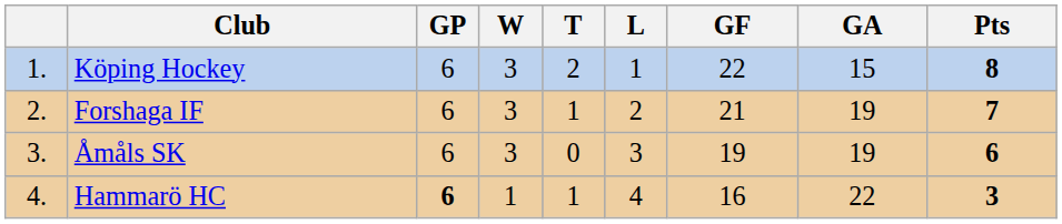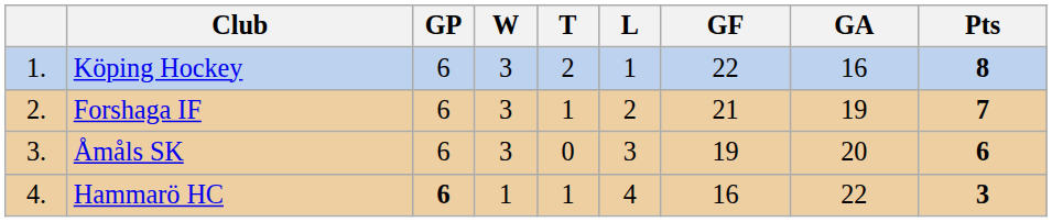Köping Hockey | GA: 15 -> 16
Åmåls SK | GA: 19 -> 20
